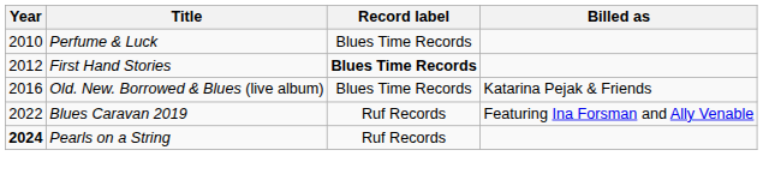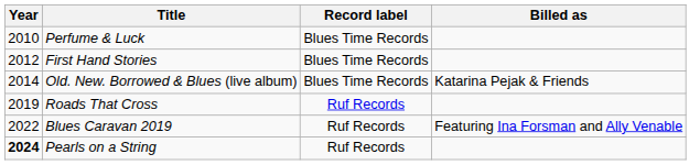First Hand Stories | Record label: bold -> normal
Old. New. Borrowed & Blues (live album) | Year: 2016 -> 2014
+ row: 2019 | Roads That Cross | Ruf Records
